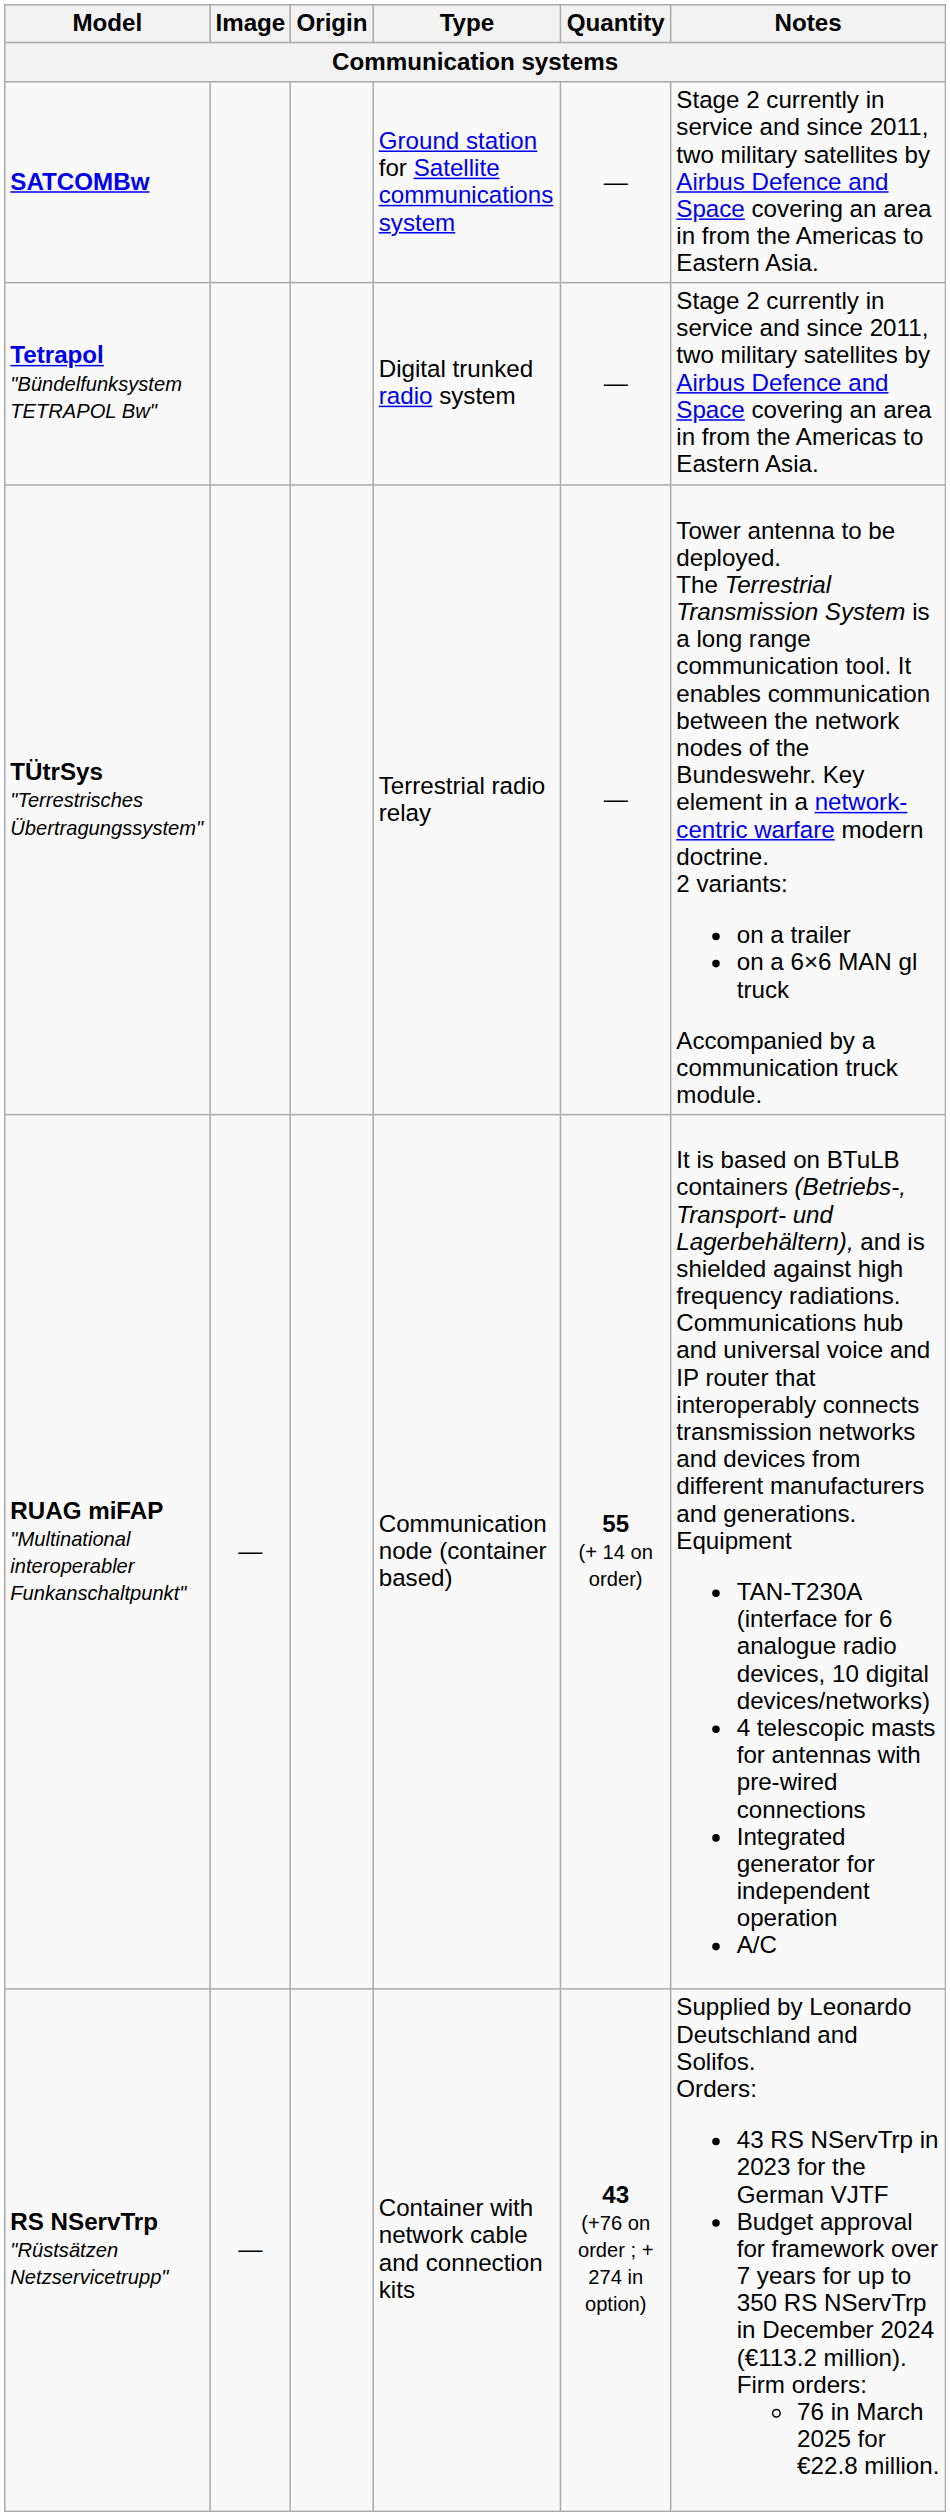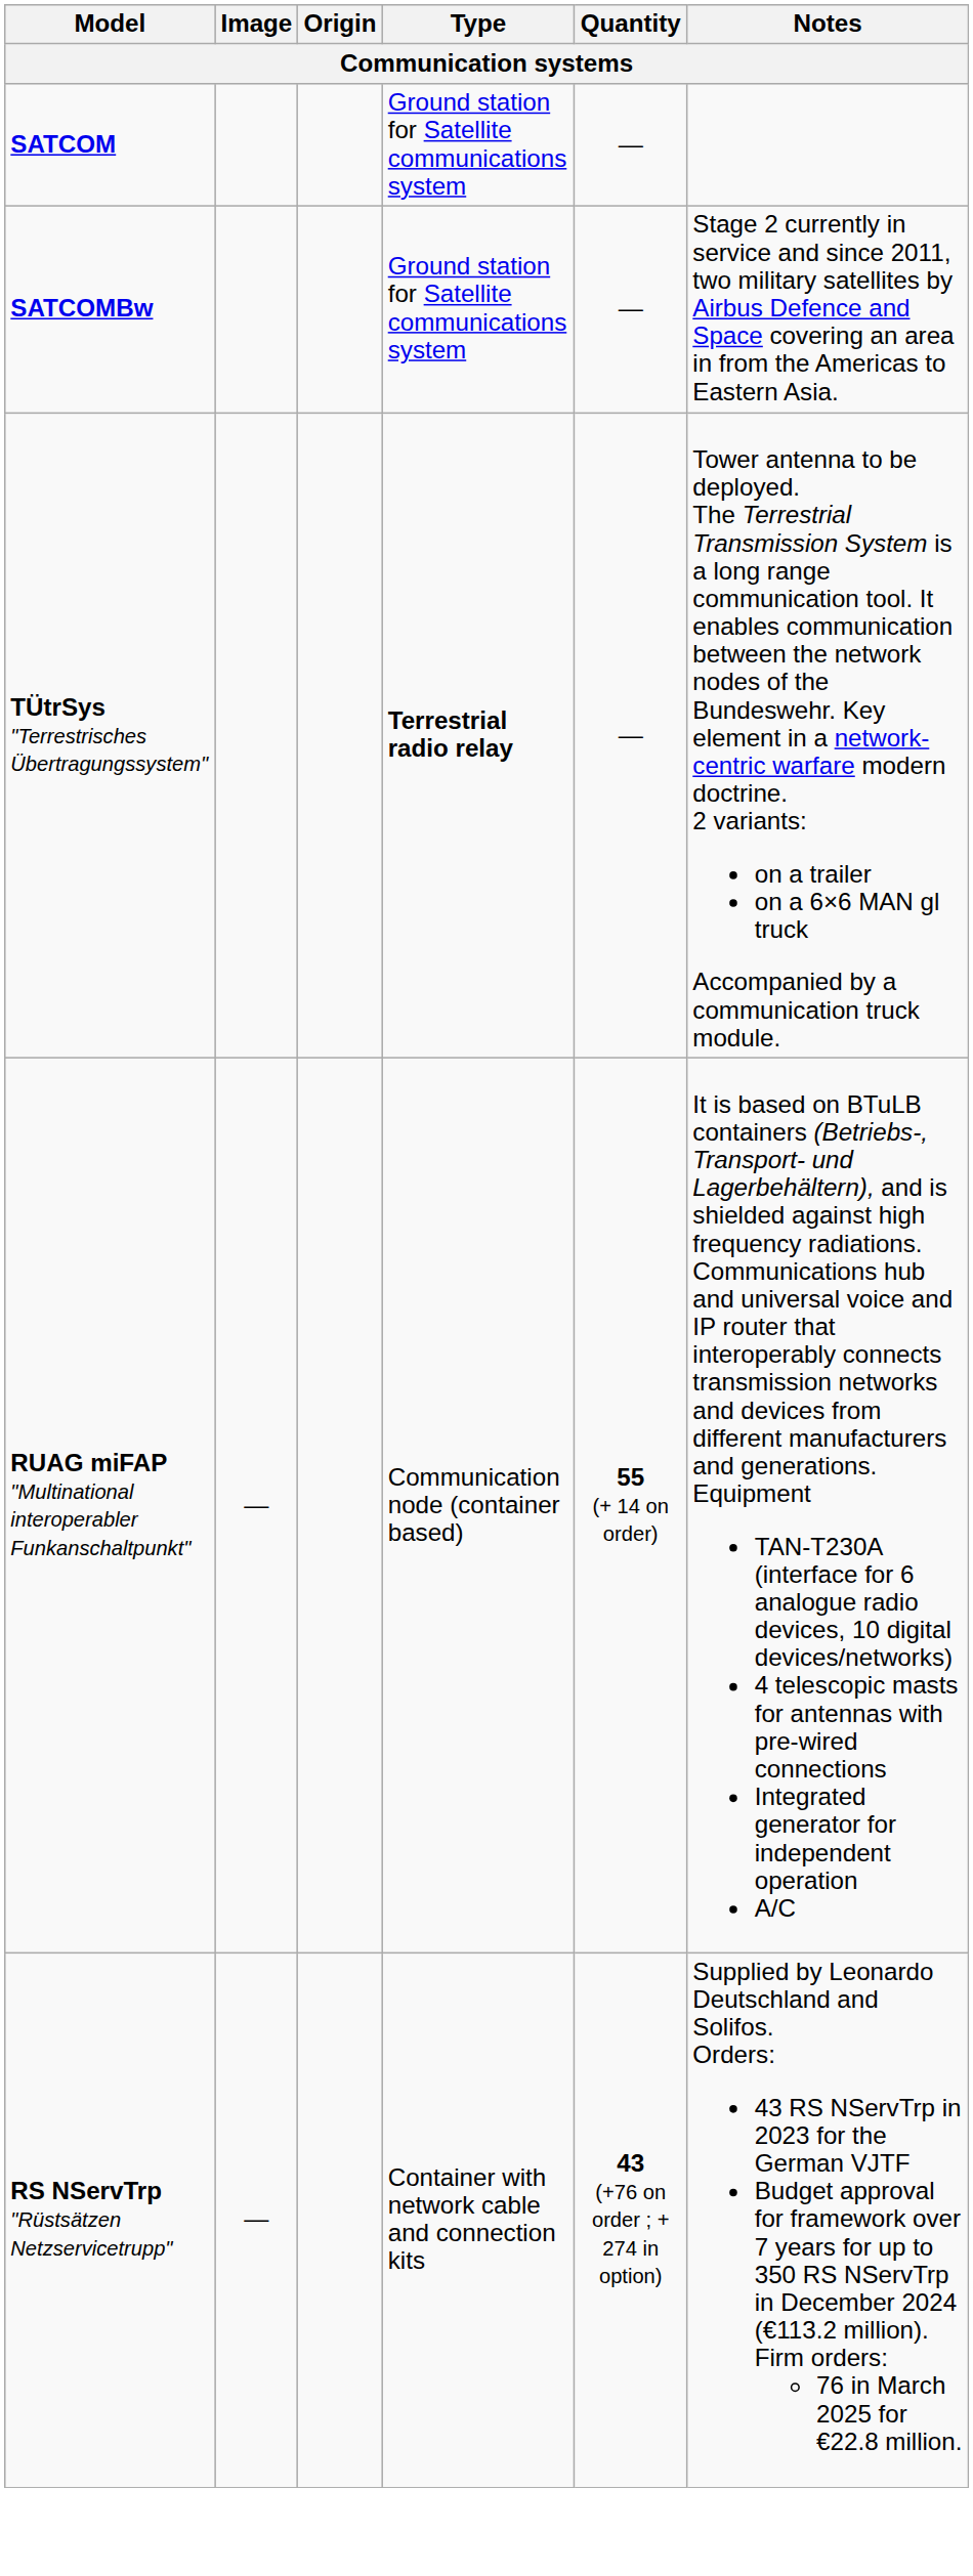+ row: SATCOM | Ground station for Satellite communications system | —
- row: Tetrapol "Bündelfunksystem TETRAPOL Bw" | Digital trunked radio system | — | Stage 2 currently in service and since 2011, two military satellites by Airbus Defence and Space covering an area in from the Americas to Eastern Asia.
TÜtrSys "Terrestrisches Übertragungssystem" | Type: normal -> bold
